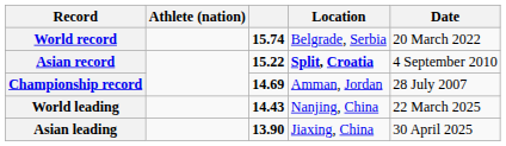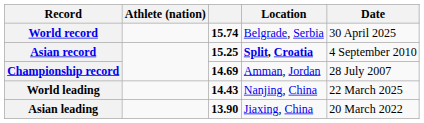World record | Date: 20 March 2022 -> 30 April 2025
Asian record | column 3: 15.22 -> 15.25
Asian leading | Date: 30 April 2025 -> 20 March 2022
